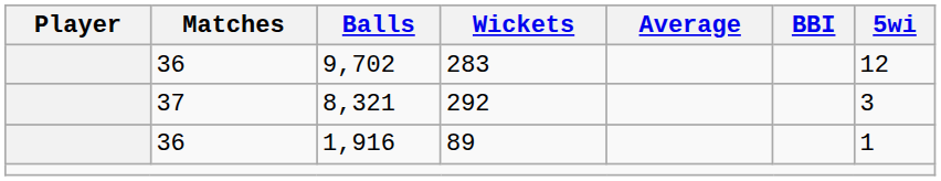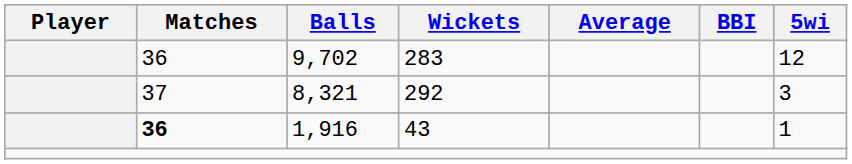1,916 | Matches: normal -> bold
1,916 | Wickets: 89 -> 43
